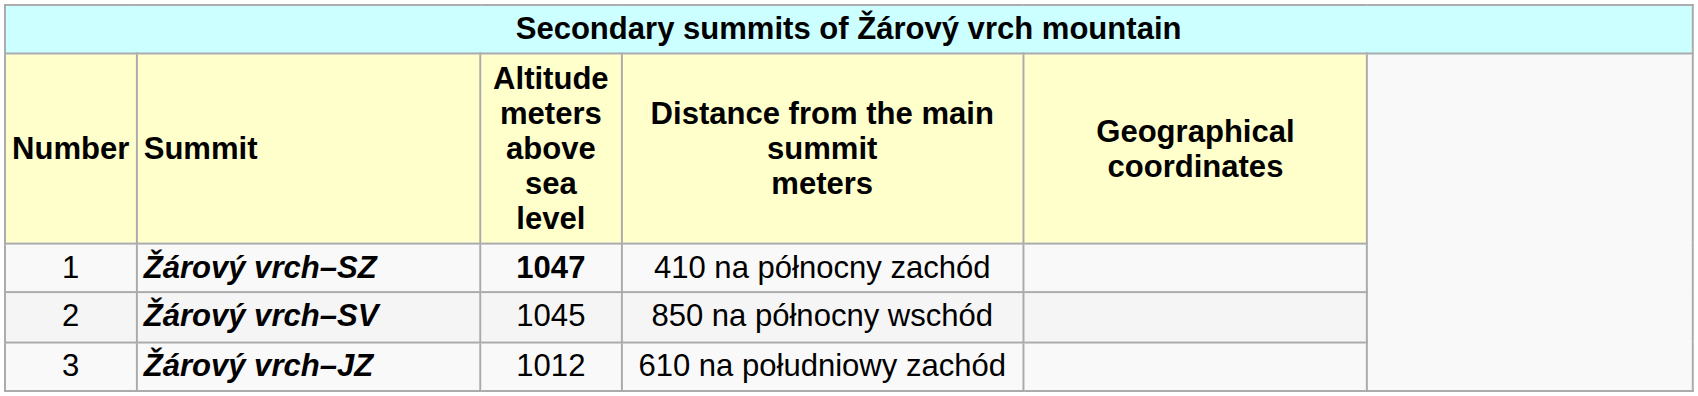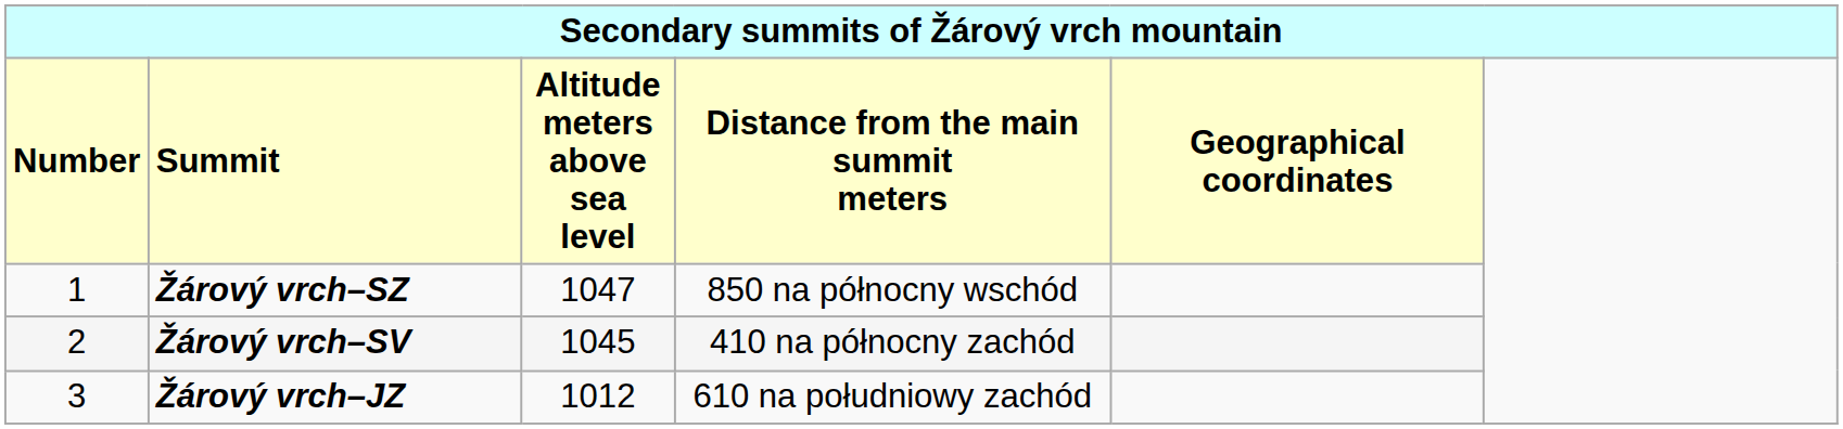Žárový vrch–SZ | column 3: bold -> normal
Žárový vrch–SZ | column 4: 410 na północny zachód -> 850 na północny wschód
Žárový vrch–SV | column 4: 850 na północny wschód -> 410 na północny zachód
